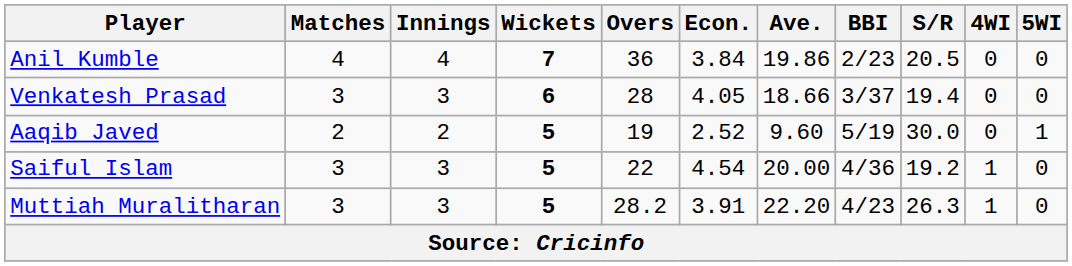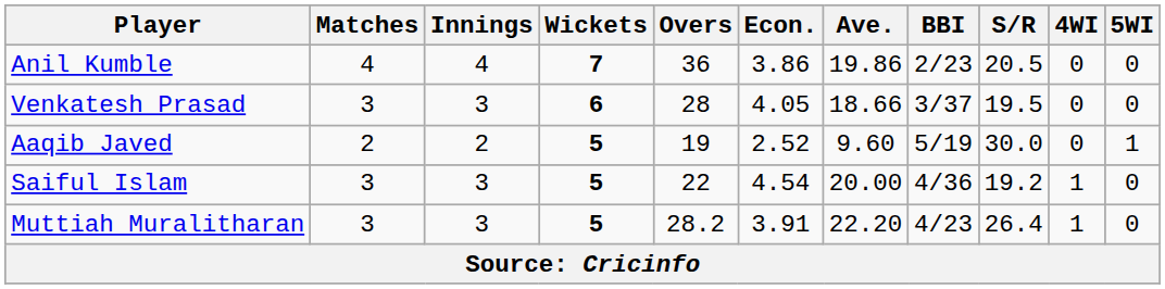Anil Kumble | Econ.: 3.84 -> 3.86
Venkatesh Prasad | S/R: 19.4 -> 19.5
Muttiah Muralitharan | S/R: 26.3 -> 26.4
